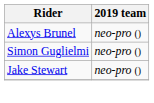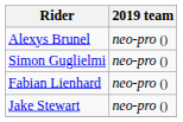+ row: Fabian Lienhard | neo-pro ()
